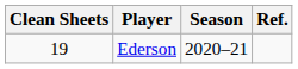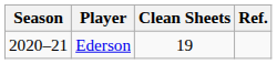columns swapped: Season <-> Clean Sheets
